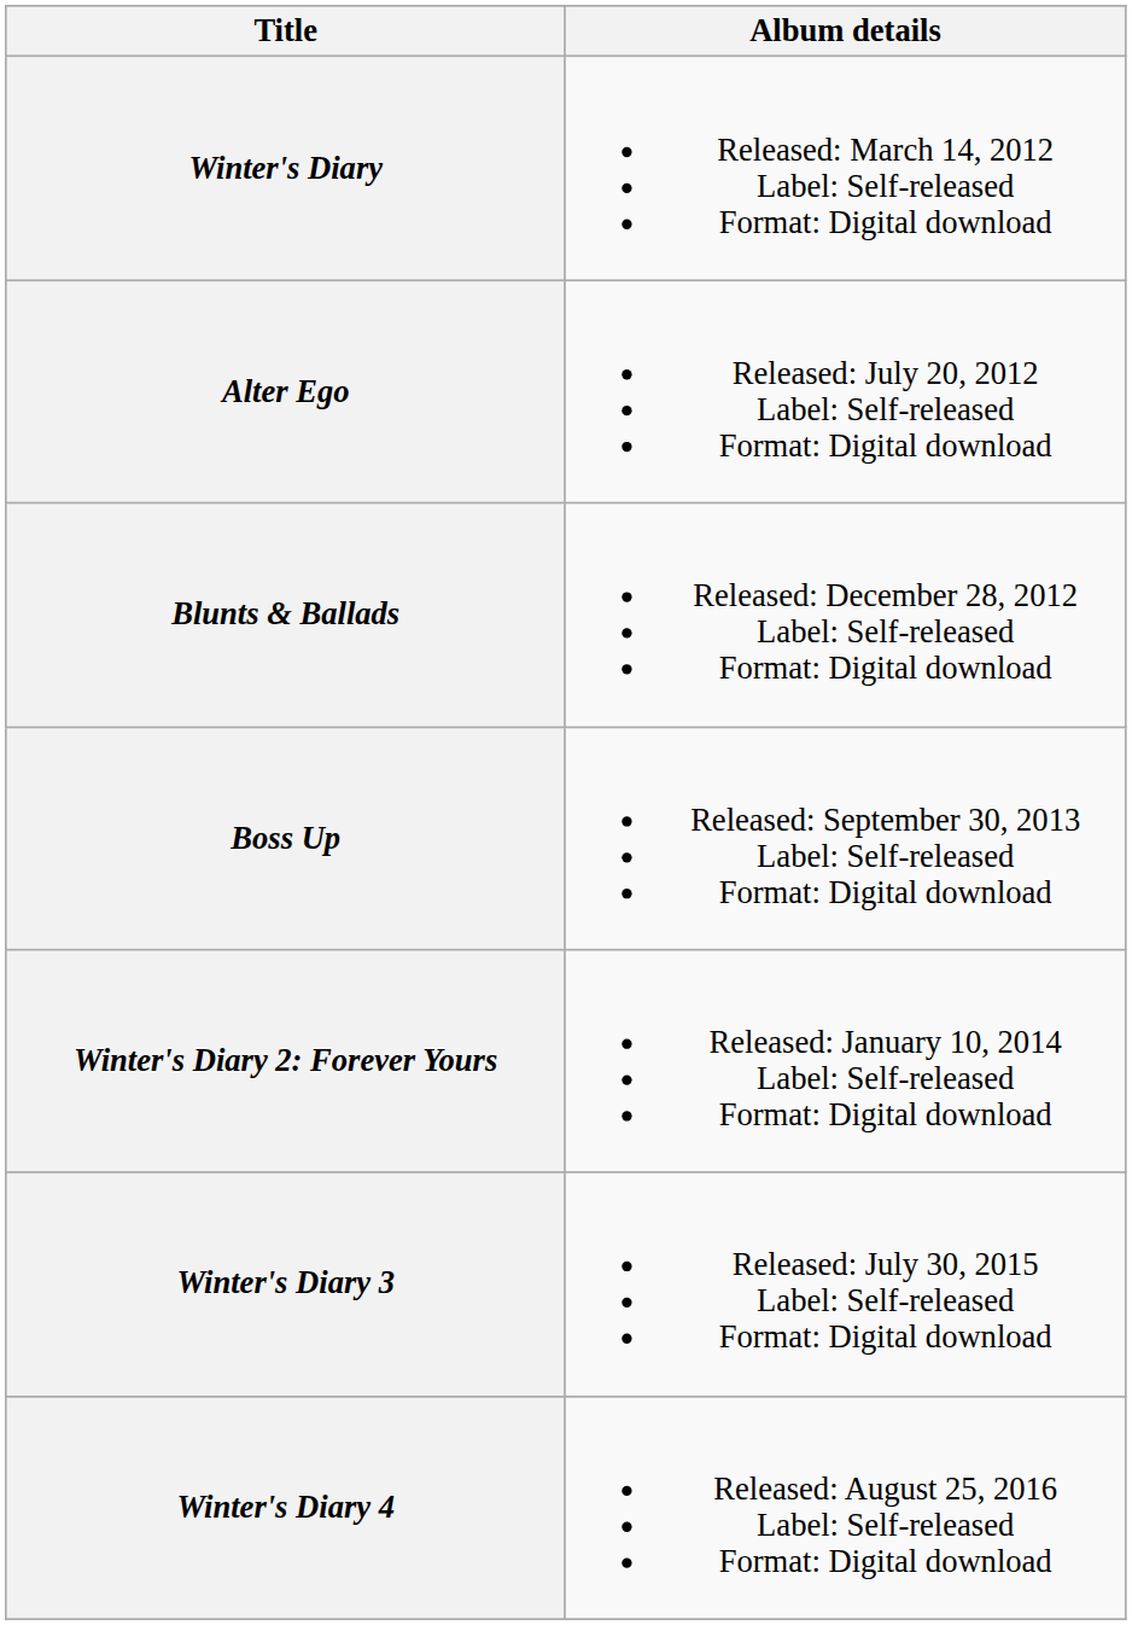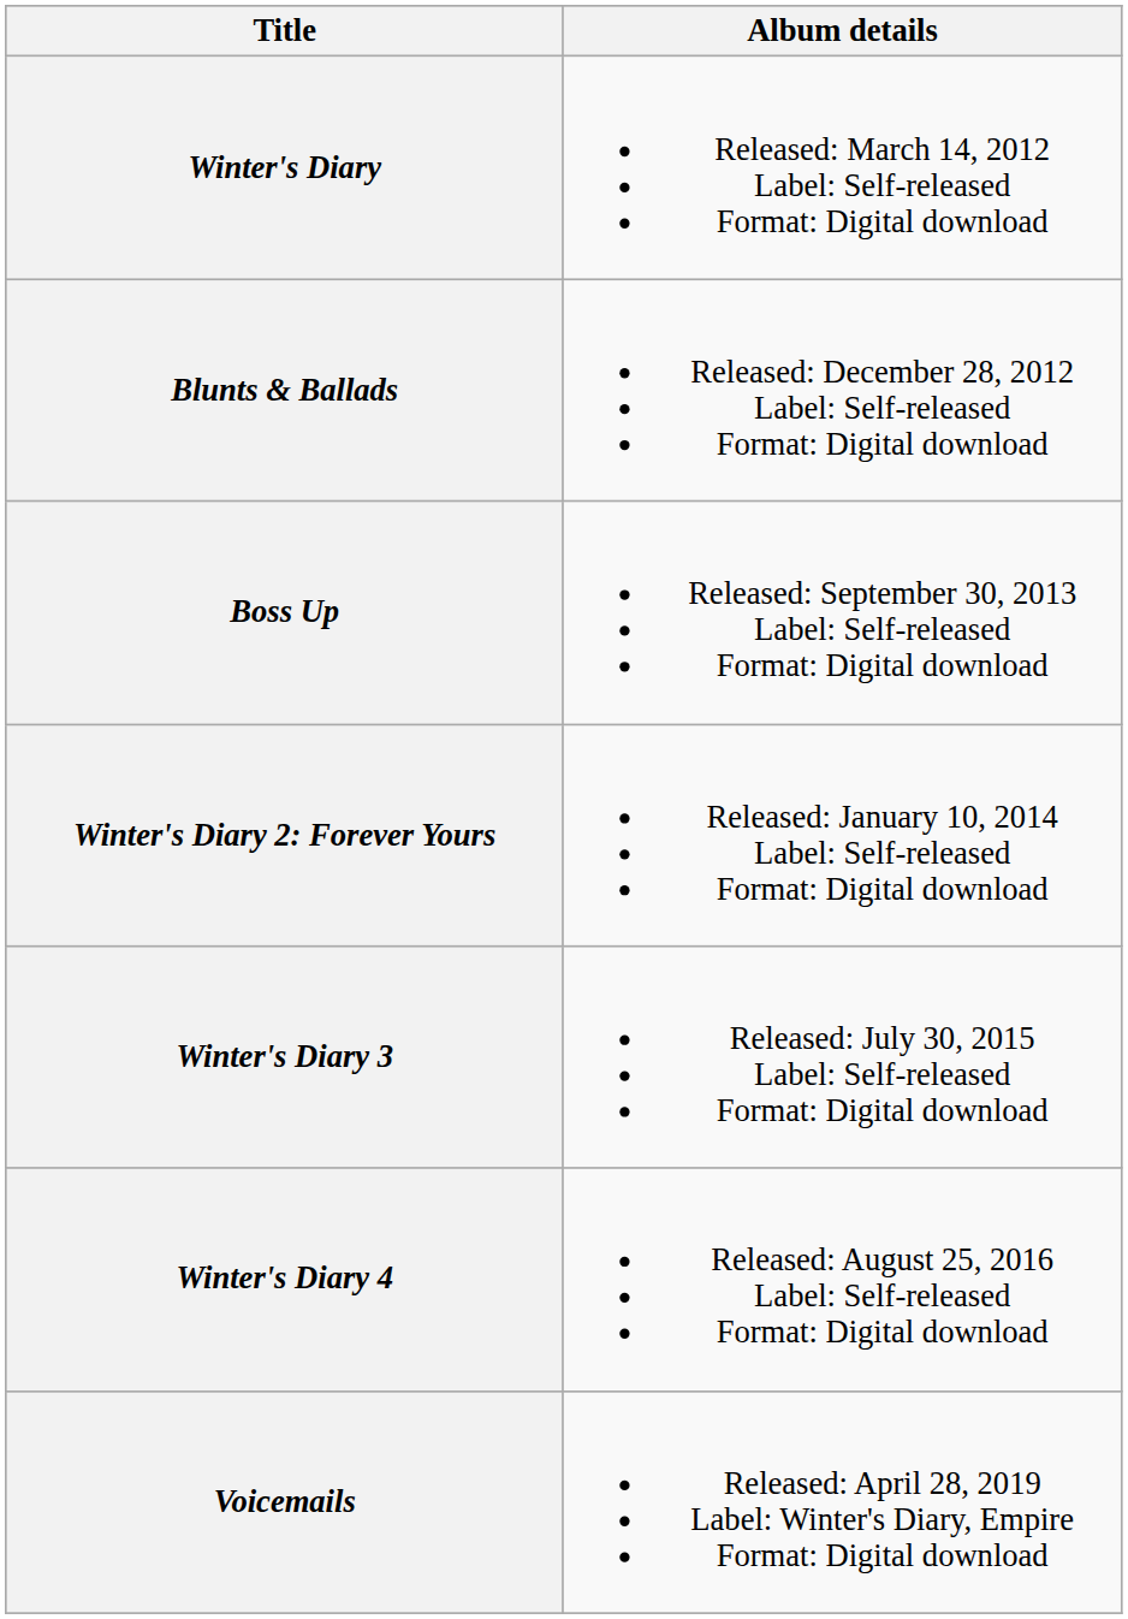- row: Alter Ego | Released: July 20, 2012 Label: Self-released Format: Digital download
+ row: Voicemails | Released: April 28, 2019 Label: Winter's Diary, Empire Format: Digital download
